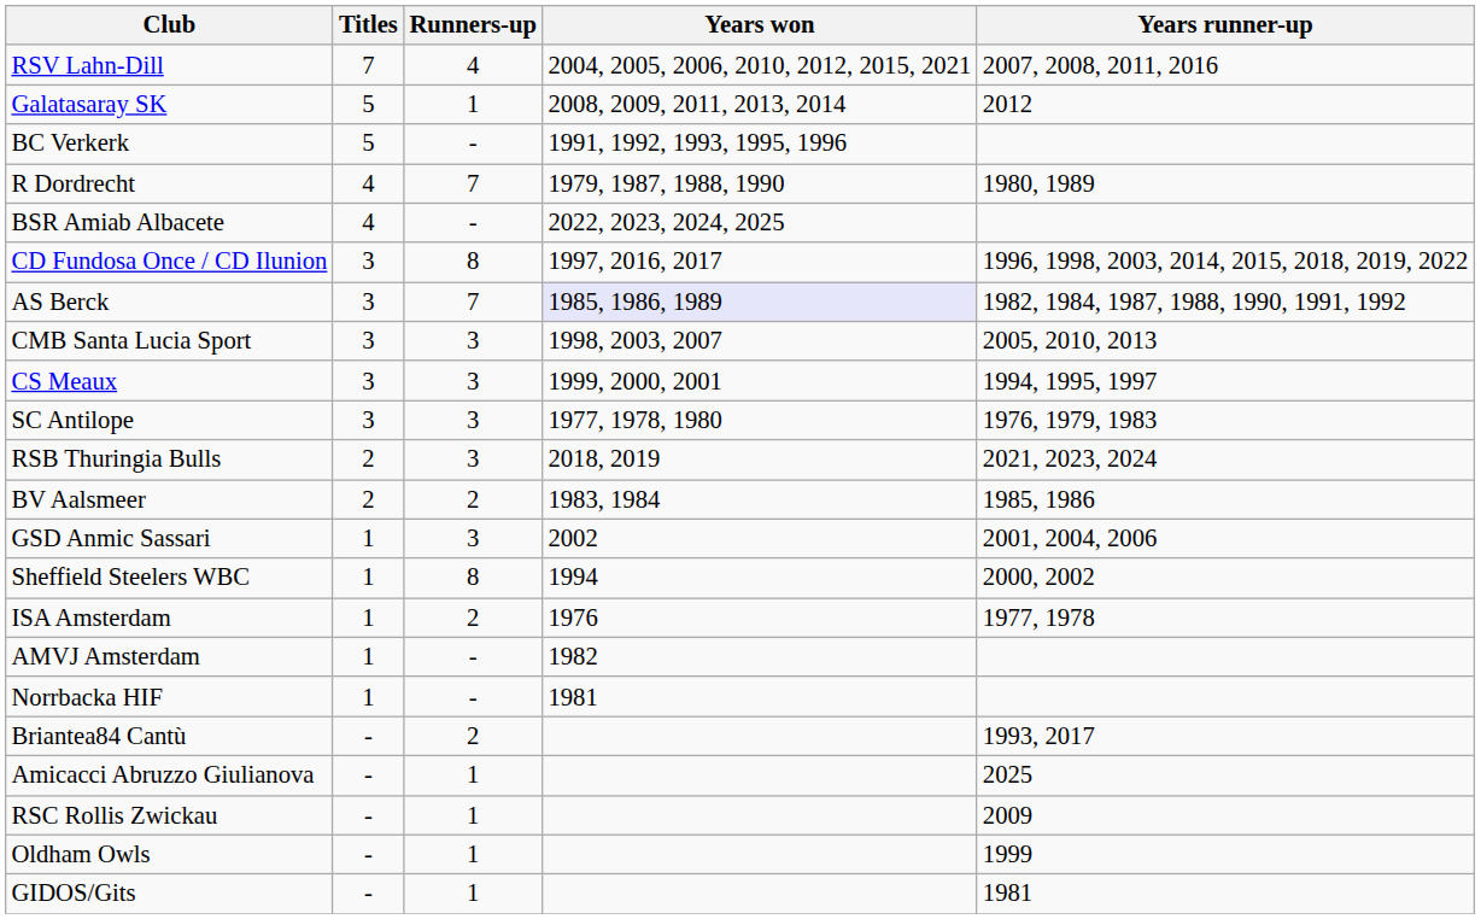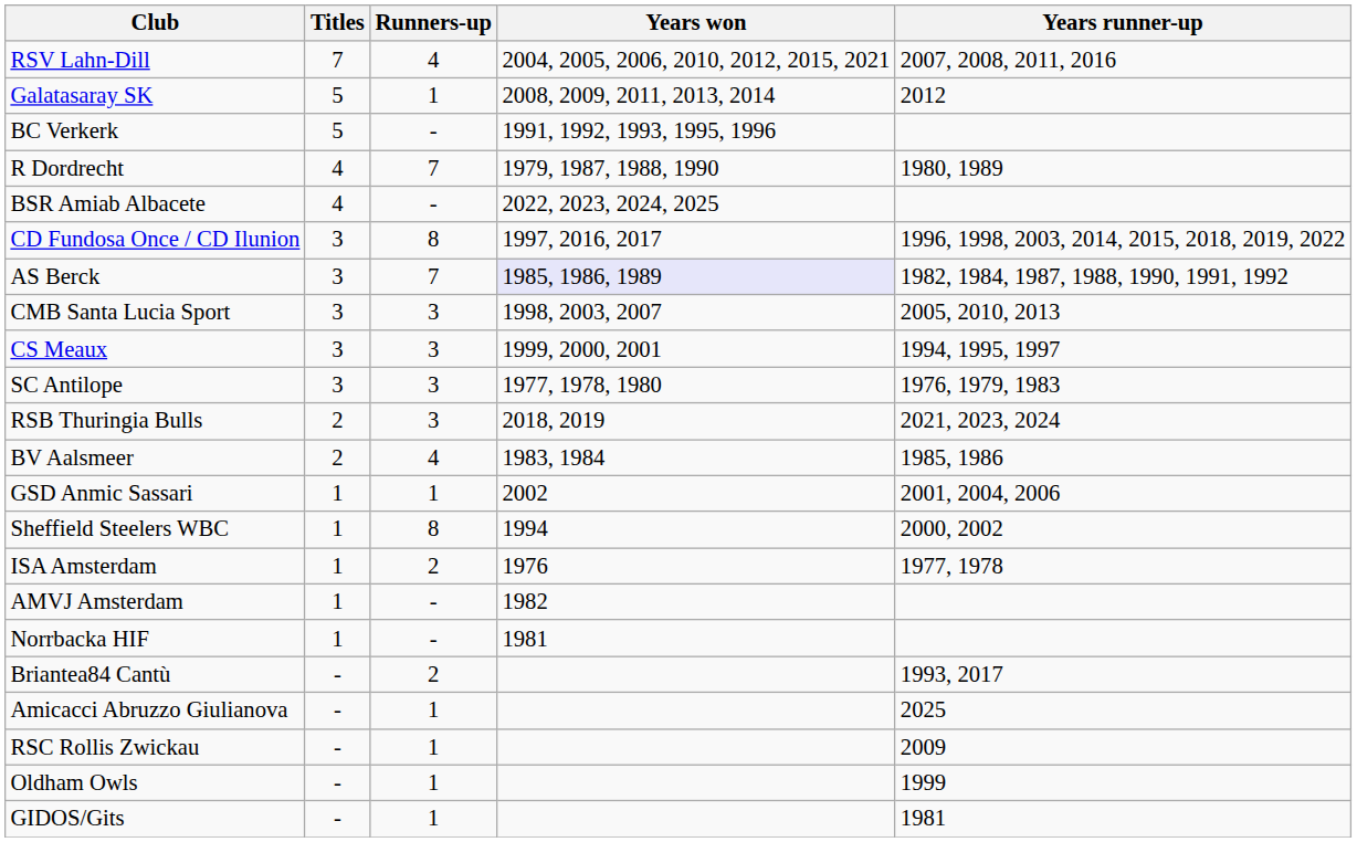BV Aalsmeer | Runners-up: 2 -> 4
GSD Anmic Sassari | Runners-up: 3 -> 1
